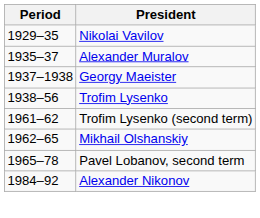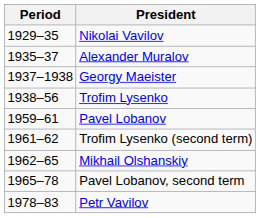+ row: 1959–61 | Pavel Lobanov
+ row: 1978–83 | Petr Vavilov
- row: 1984–92 | Alexander Nikonov
